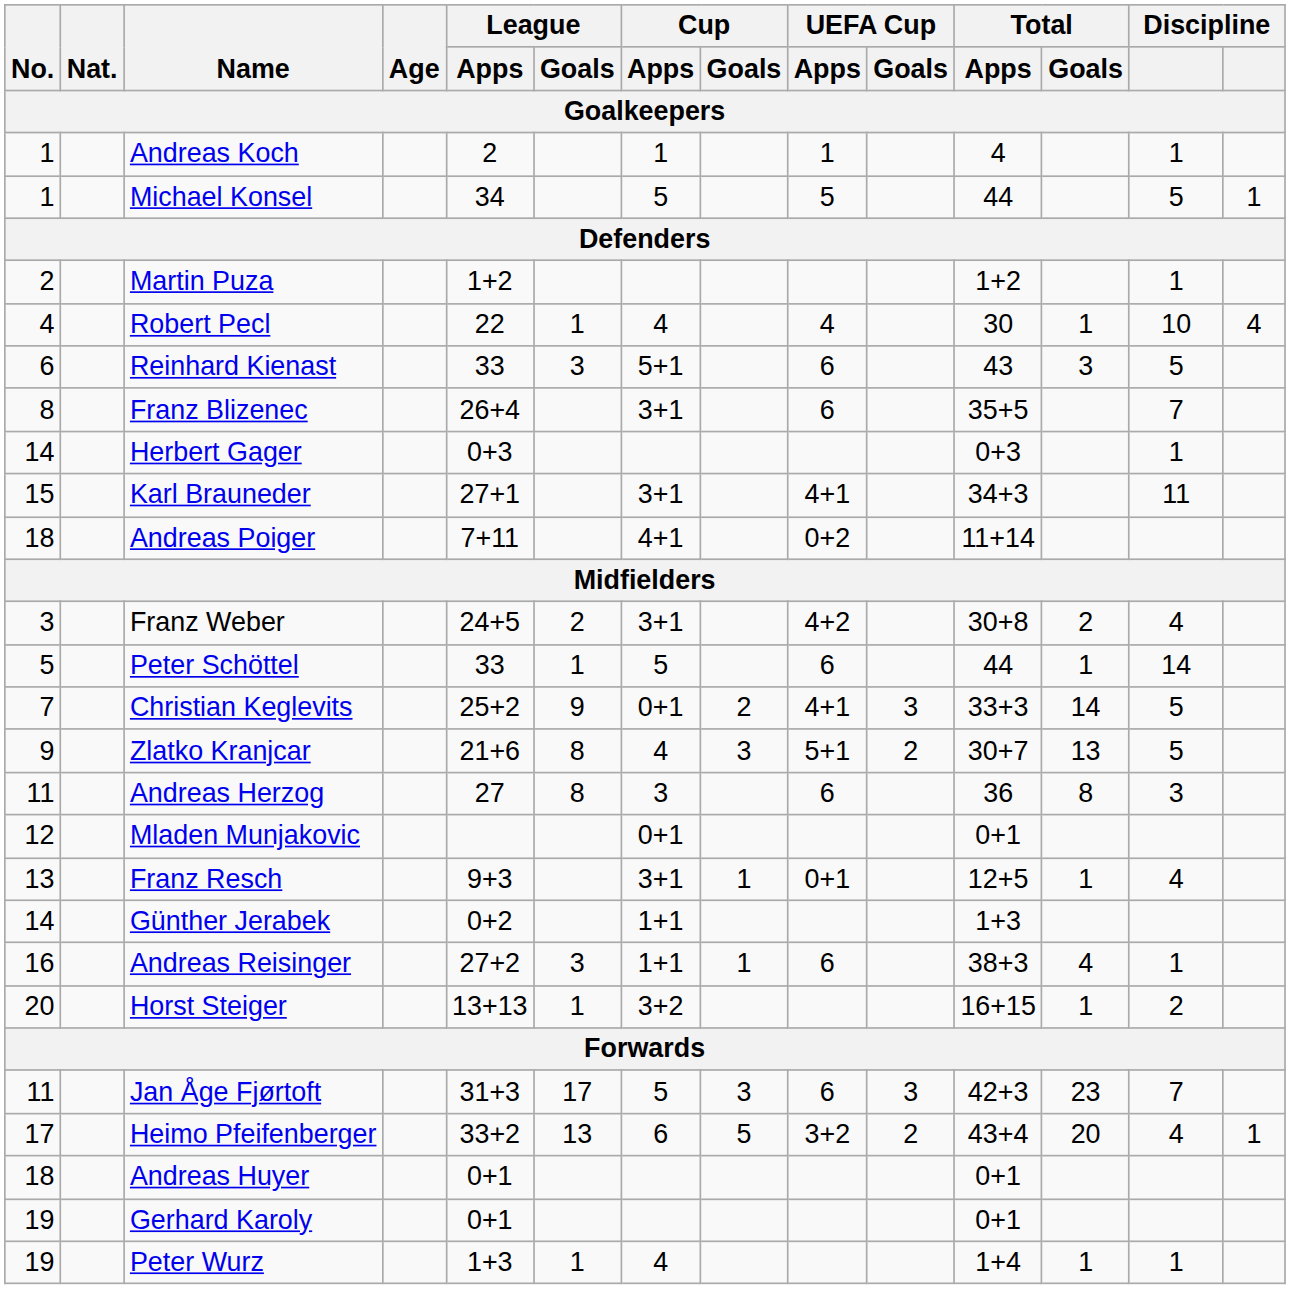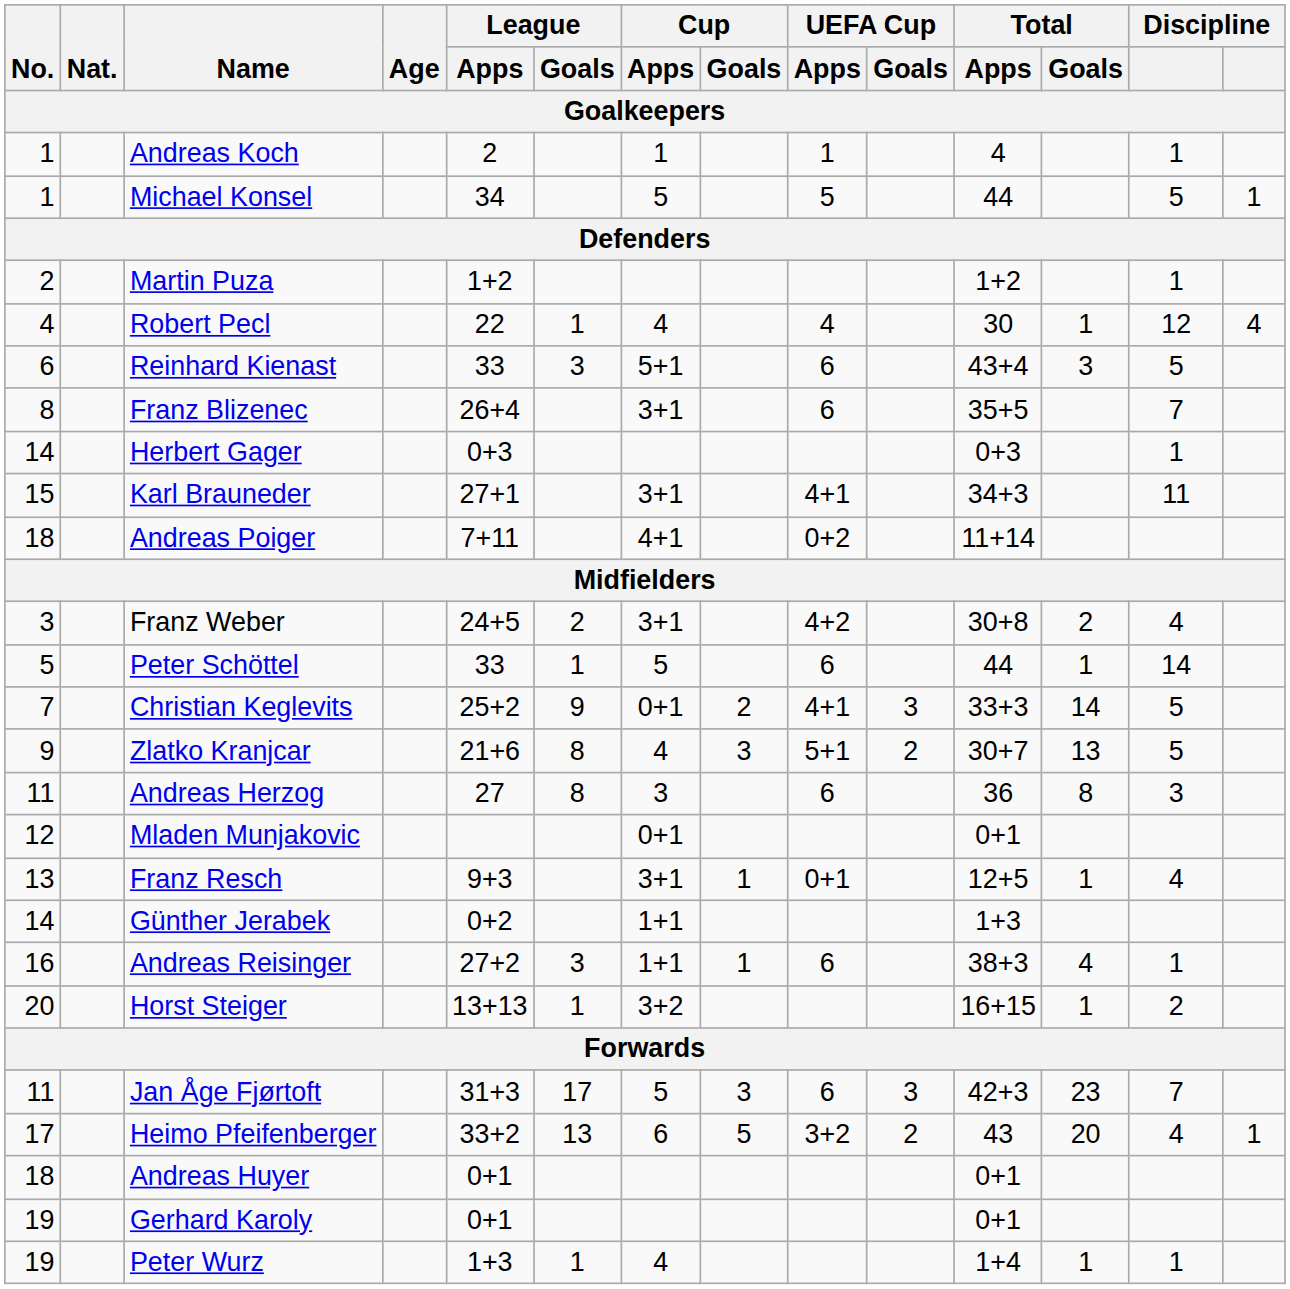Robert Pecl | column 13: 10 -> 12
Reinhard Kienast | Total / Apps: 43 -> 43+4
Heimo Pfeifenberger | Total / Apps: 43+4 -> 43
